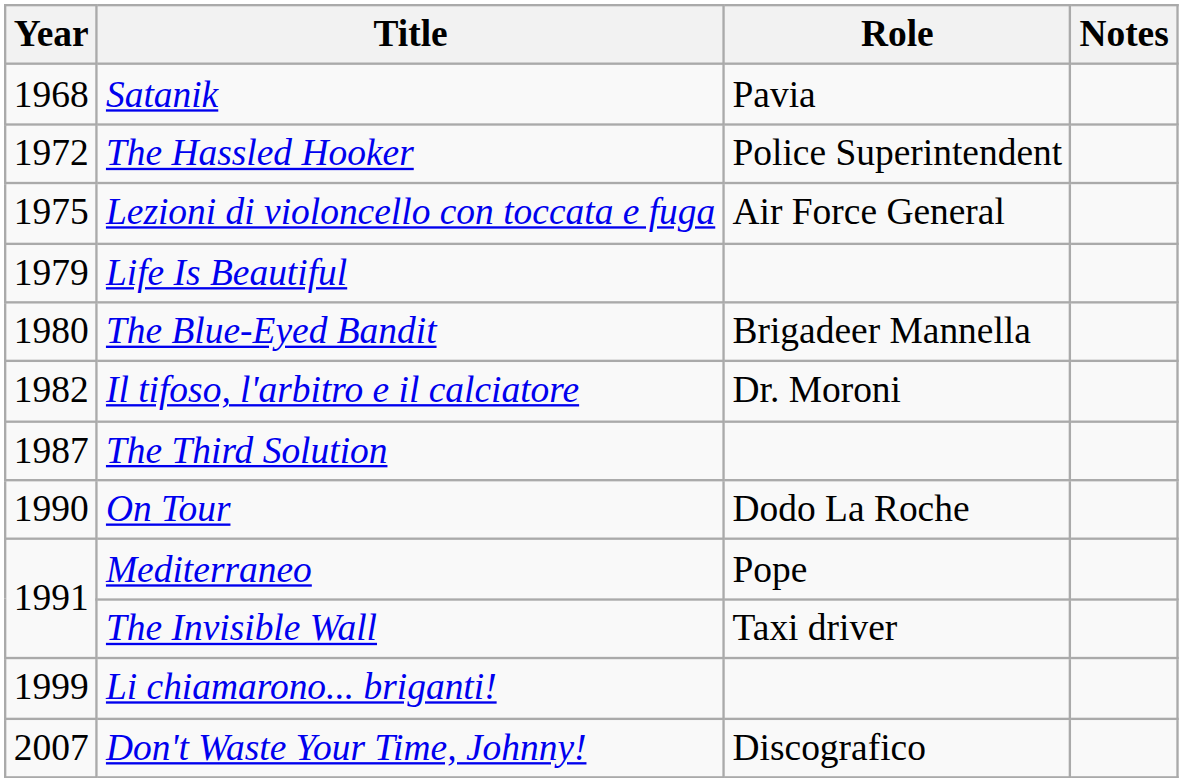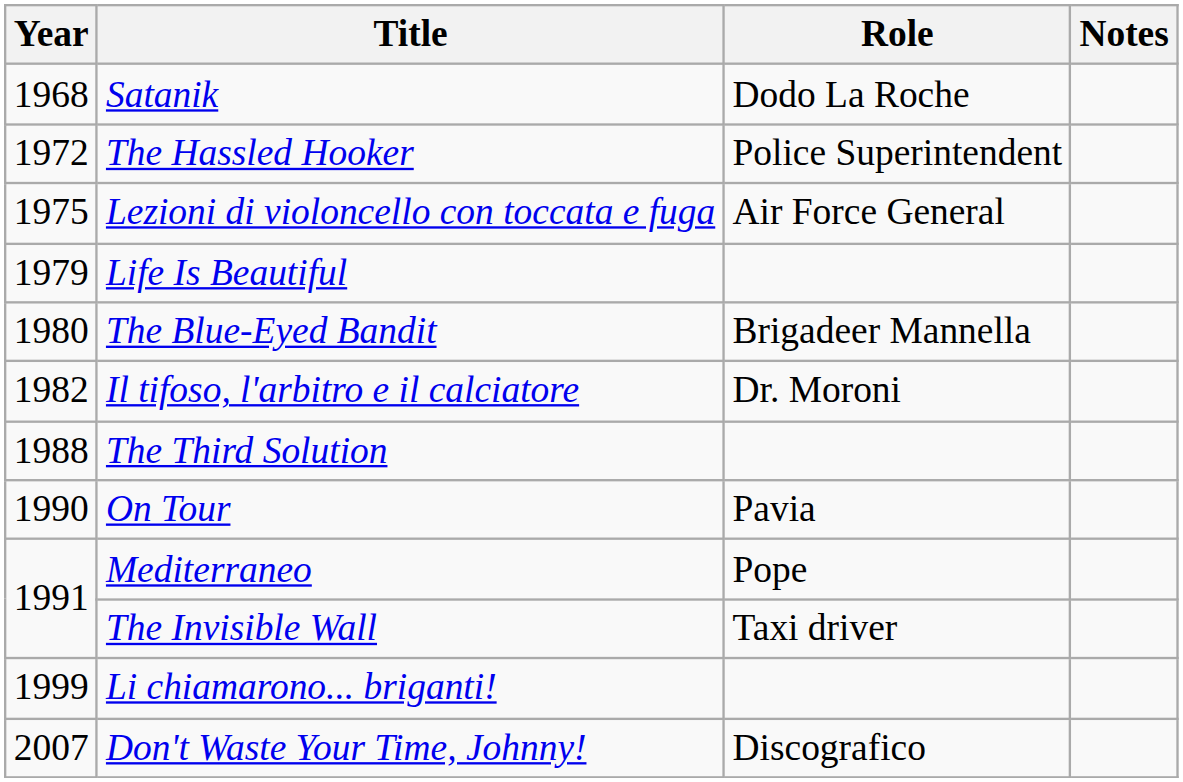Satanik | Role: Pavia -> Dodo La Roche
The Third Solution | Year: 1987 -> 1988
On Tour | Role: Dodo La Roche -> Pavia
